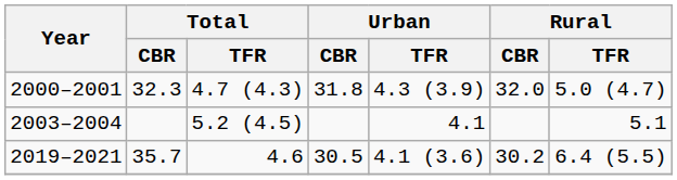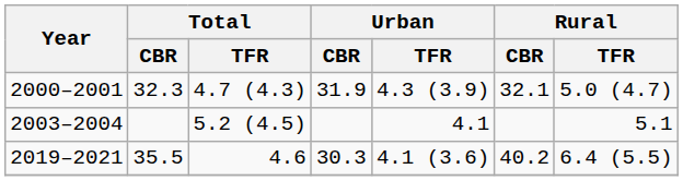2000–2001 | Urban / CBR: 31.8 -> 31.9
2000–2001 | Rural / CBR: 32.0 -> 32.1
2019–2021 | Total / CBR: 35.7 -> 35.5
2019–2021 | Urban / CBR: 30.5 -> 30.3
2019–2021 | Rural / CBR: 30.2 -> 40.2
